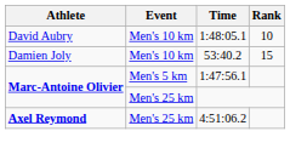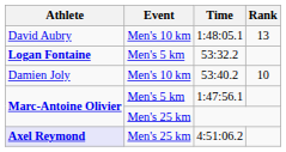1:48:05.1 | Rank: 10 -> 13
+ row: Logan Fontaine | Men's 5 km | 53:32.2
53:40.2 | Rank: 15 -> 10
4:51:06.2 | Athlete: no background -> lavender background
